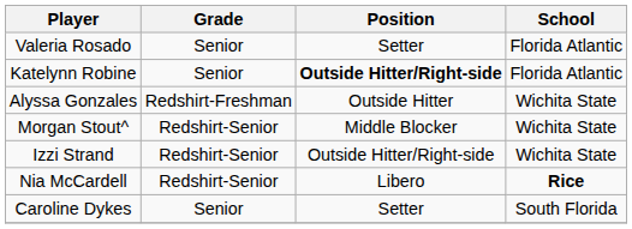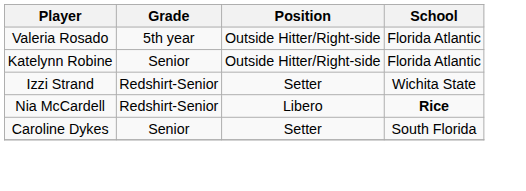Valeria Rosado | Grade: Senior -> 5th year
Valeria Rosado | Position: Setter -> Outside Hitter/Right-side
Katelynn Robine | Position: bold -> normal
- row: Alyssa Gonzales | Redshirt-Freshman | Outside Hitter | Wichita State
- row: Morgan Stout^ | Redshirt-Senior | Middle Blocker | Wichita State
Izzi Strand | Position: Outside Hitter/Right-side -> Setter
